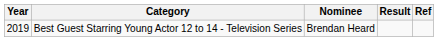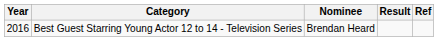Best Guest Starring Young Actor 12 to 14 - Television Series | Year: 2019 -> 2016
